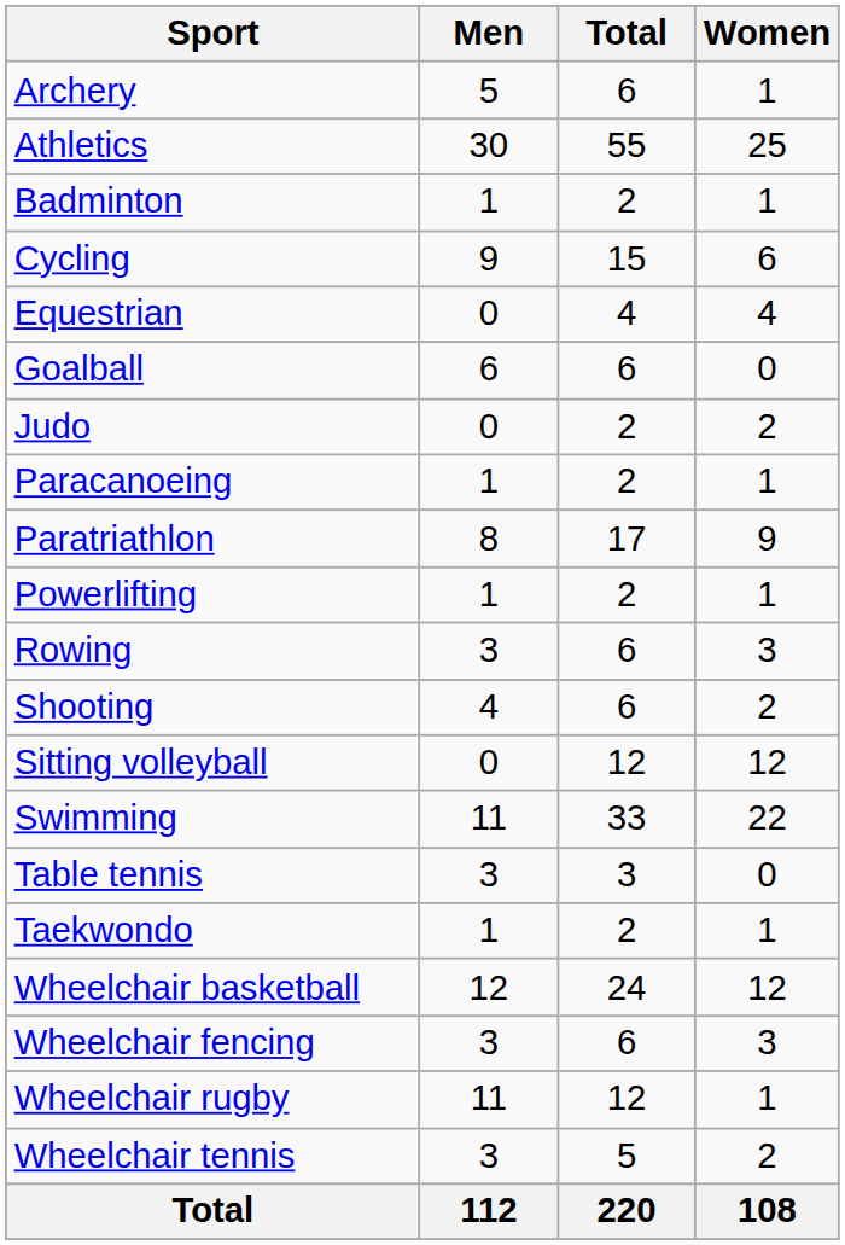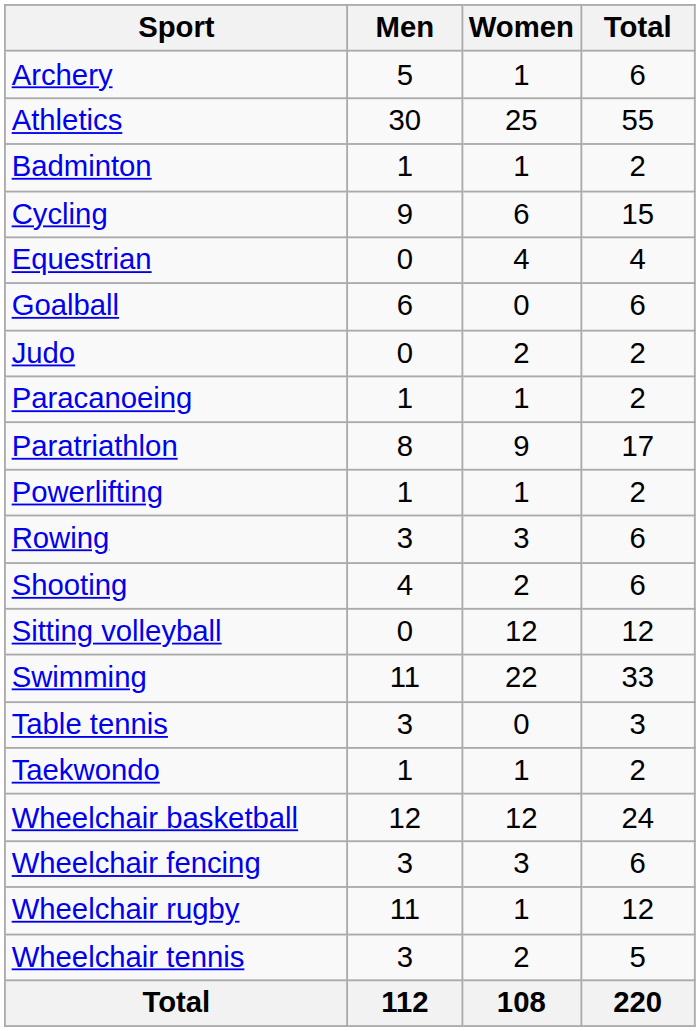columns swapped: Women <-> Total
